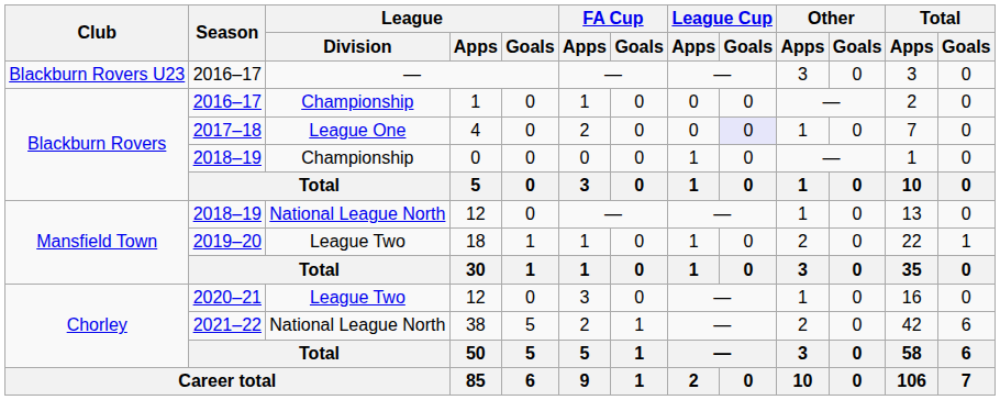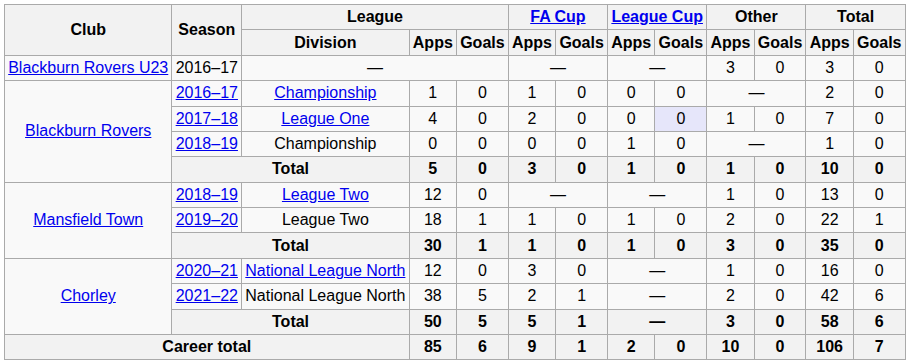2018–19 / 12 | League / Division: National League North -> League Two
2020–21 / 12 | League / Division: League Two -> National League North
